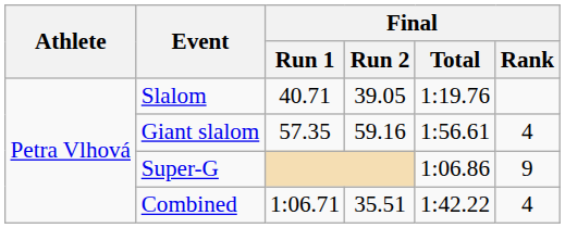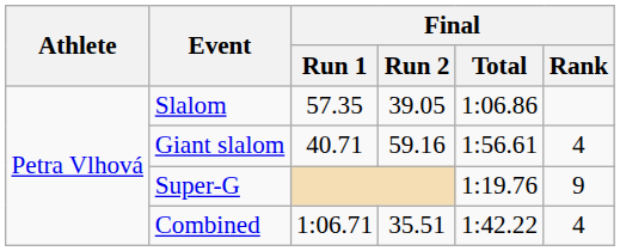Slalom | Final / Run 1: 40.71 -> 57.35
Slalom | Final / Total: 1:19.76 -> 1:06.86
Giant slalom | Final / Run 1: 57.35 -> 40.71
Super-G | Final / Total: 1:06.86 -> 1:19.76
